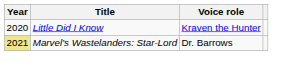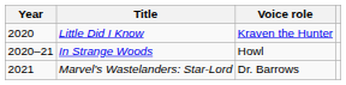+ row: 2020–21 | In Strange Woods | Howl
Marvel’s Wastelanders: Star-Lord | Year: khaki background -> no background
